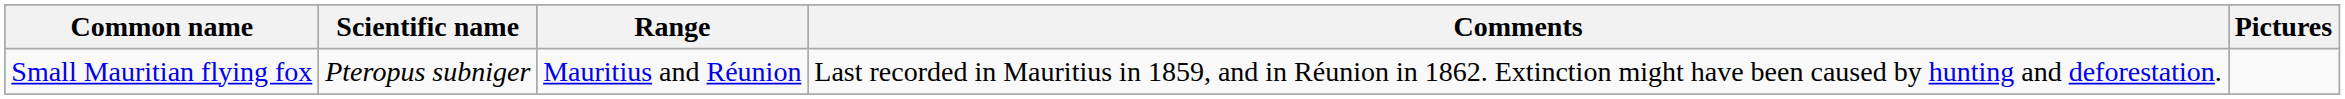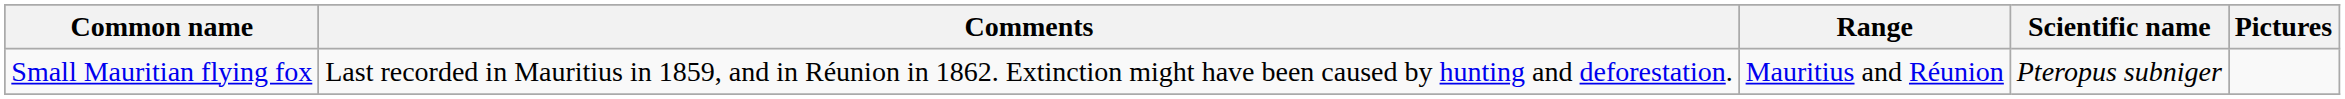columns swapped: Scientific name <-> Comments
